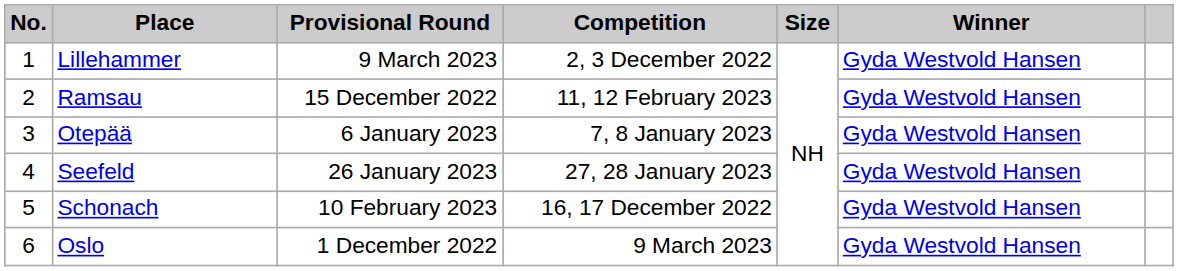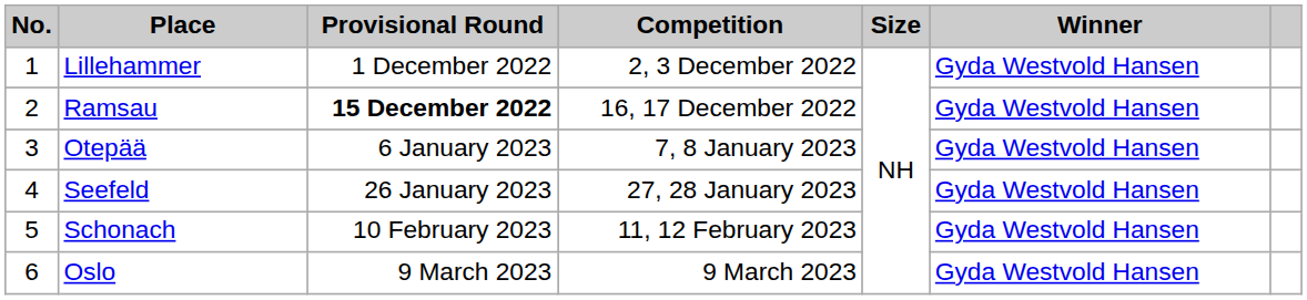Lillehammer | Provisional Round: 9 March 2023 -> 1 December 2022
Ramsau | Provisional Round: normal -> bold
Ramsau | Competition: 11, 12 February 2023 -> 16, 17 December 2022
Schonach | Competition: 16, 17 December 2022 -> 11, 12 February 2023
Oslo | Provisional Round: 1 December 2022 -> 9 March 2023
